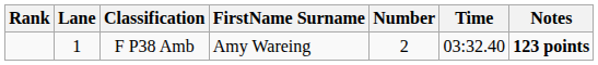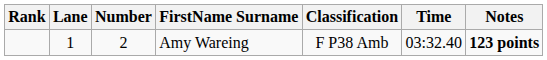columns swapped: Number <-> Classification
